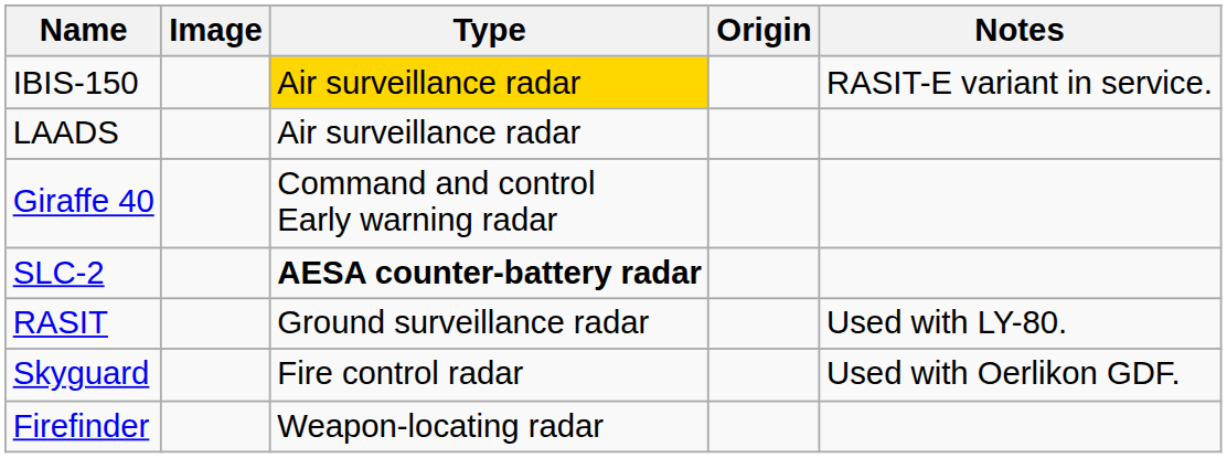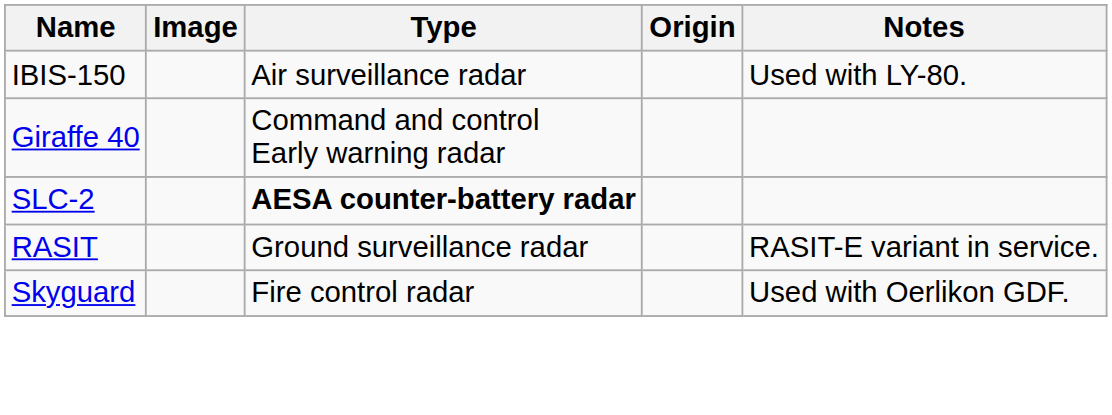IBIS-150 | Type: gold background -> no background
IBIS-150 | Notes: RASIT-E variant in service. -> Used with LY-80.
- row: LAADS | Air surveillance radar
RASIT | Notes: Used with LY-80. -> RASIT-E variant in service.
- row: Firefinder | Weapon-locating radar
